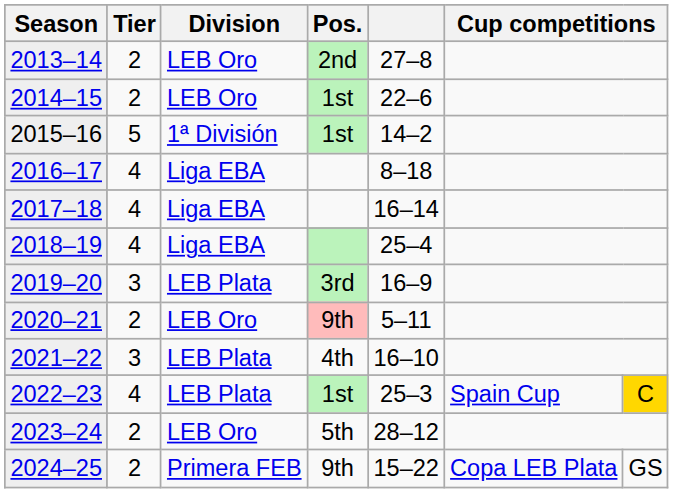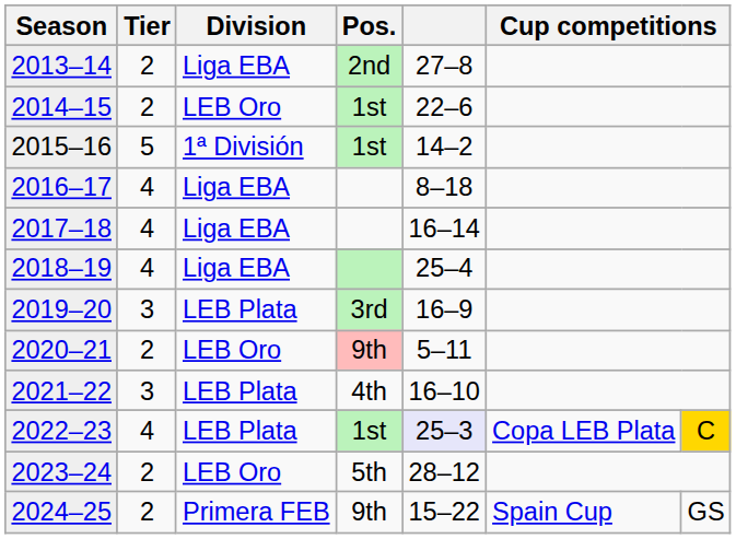2013–14 | Division: LEB Oro -> Liga EBA
2022–23 | column 5: no background -> lavender background
2022–23 | column 6: Spain Cup -> Copa LEB Plata
2024–25 | column 6: Copa LEB Plata -> Spain Cup
